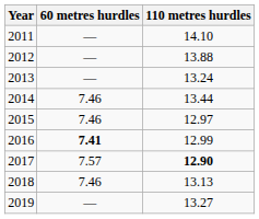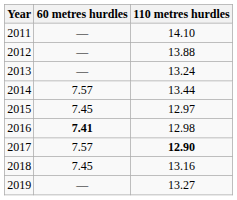2014 | 60 metres hurdles: 7.46 -> 7.57
2015 | 60 metres hurdles: 7.46 -> 7.45
2016 | 110 metres hurdles: 12.99 -> 12.98
2018 | 60 metres hurdles: 7.46 -> 7.45
2018 | 110 metres hurdles: 13.13 -> 13.16
